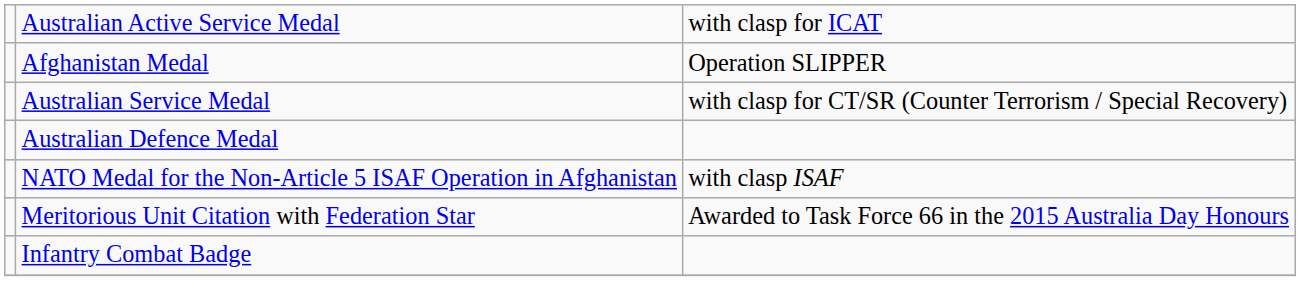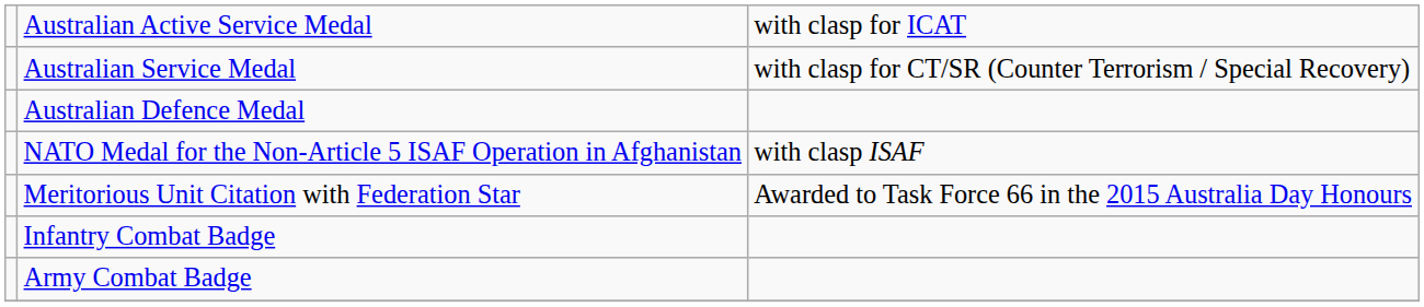- row: Afghanistan Medal | Operation SLIPPER
+ row: Army Combat Badge
